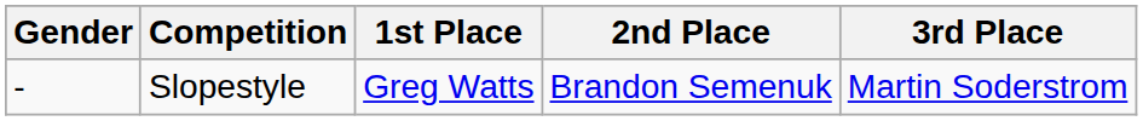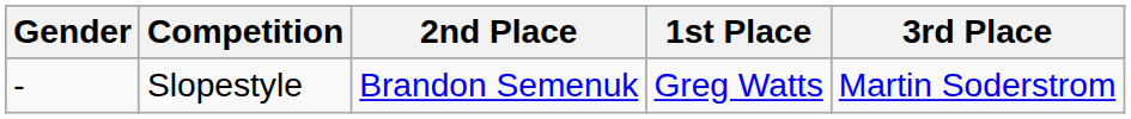columns swapped: 1st Place <-> 2nd Place
